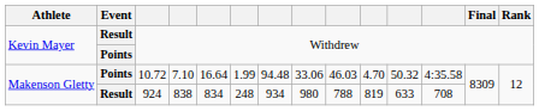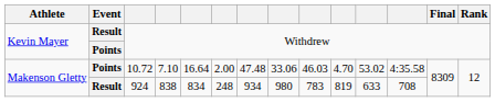10.72 | column 6: 1.99 -> 2.00
10.72 | column 7: 94.48 -> 47.48
10.72 | column 11: 50.32 -> 53.02
924 | column 9: 788 -> 783
